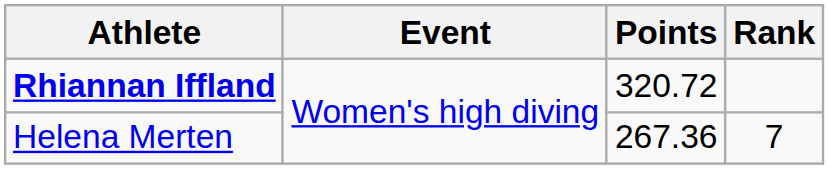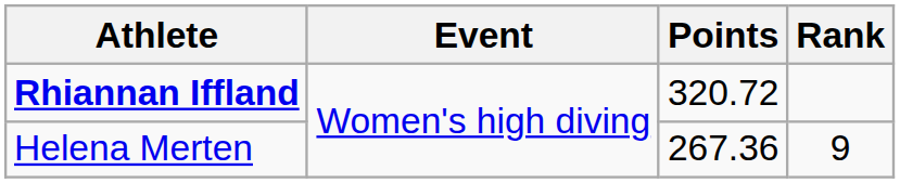Helena Merten | Rank: 7 -> 9
